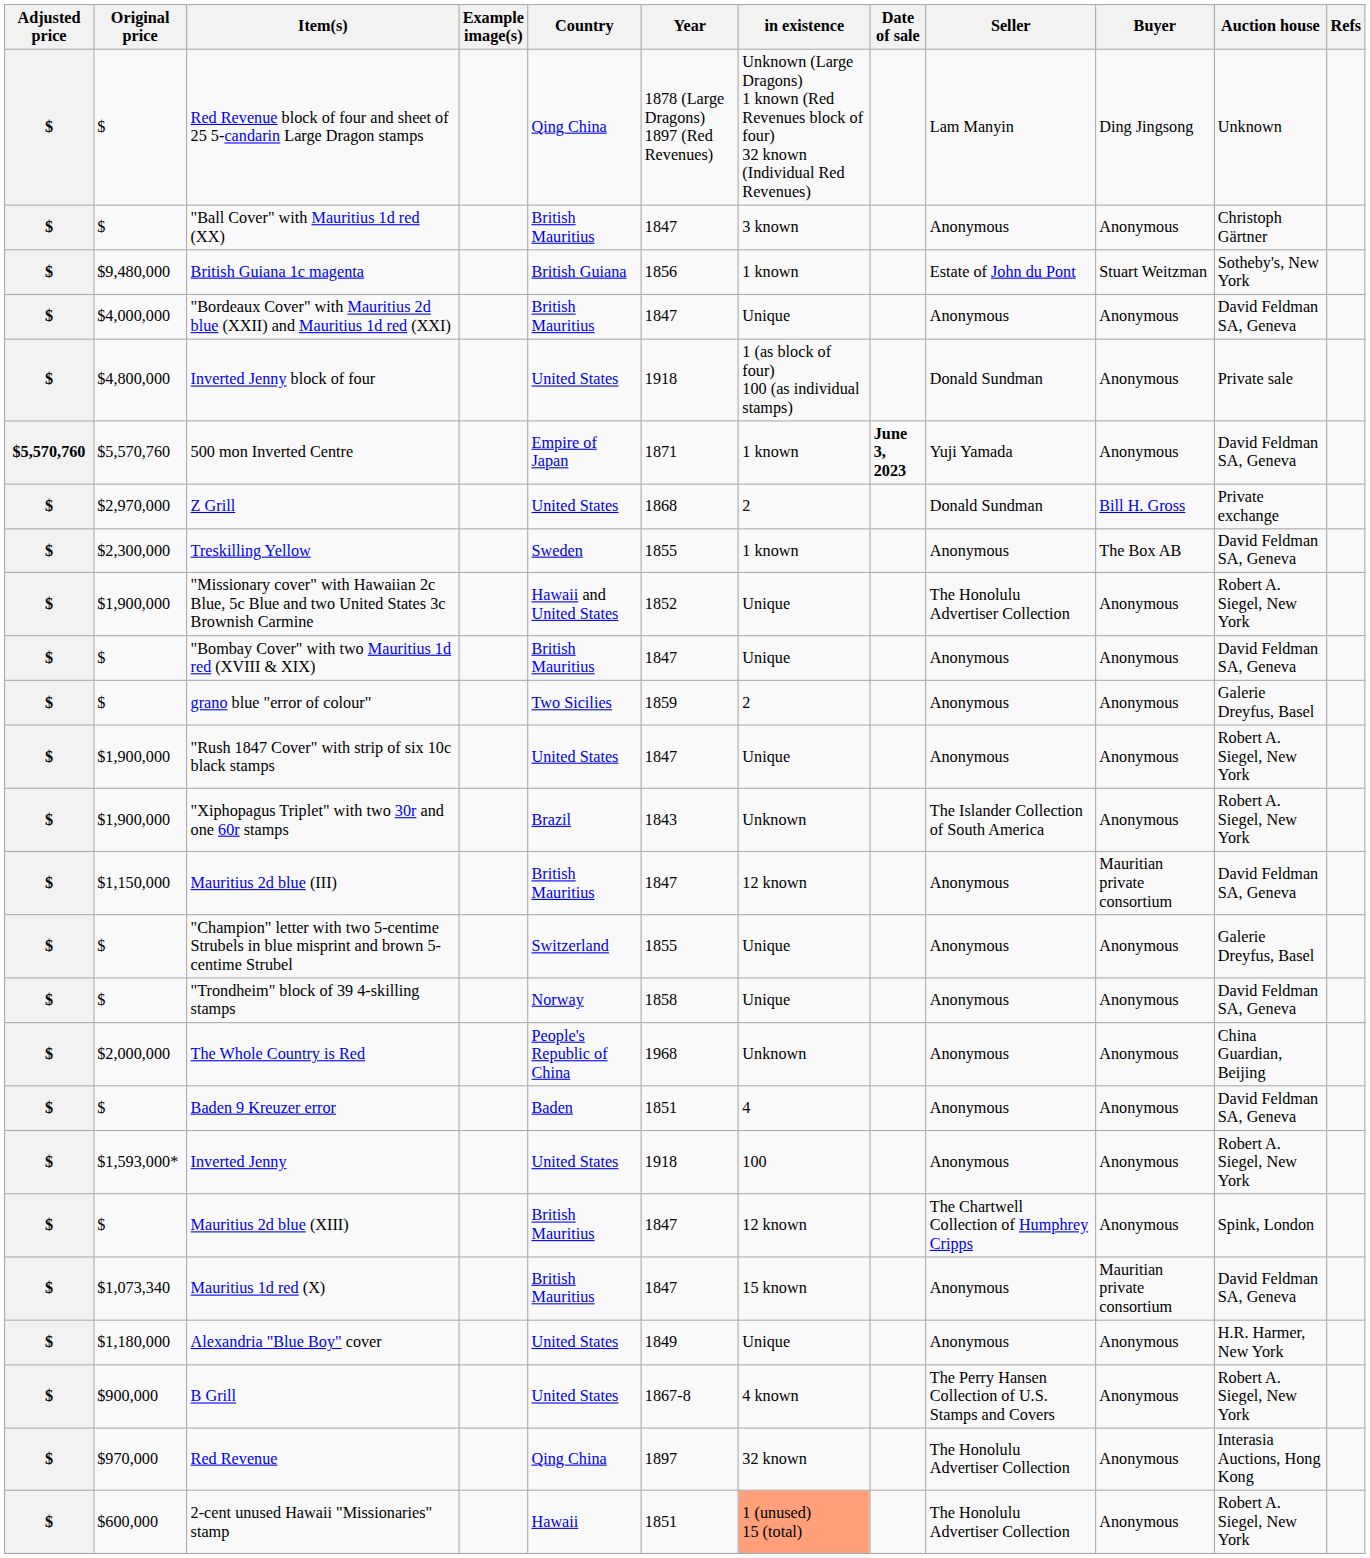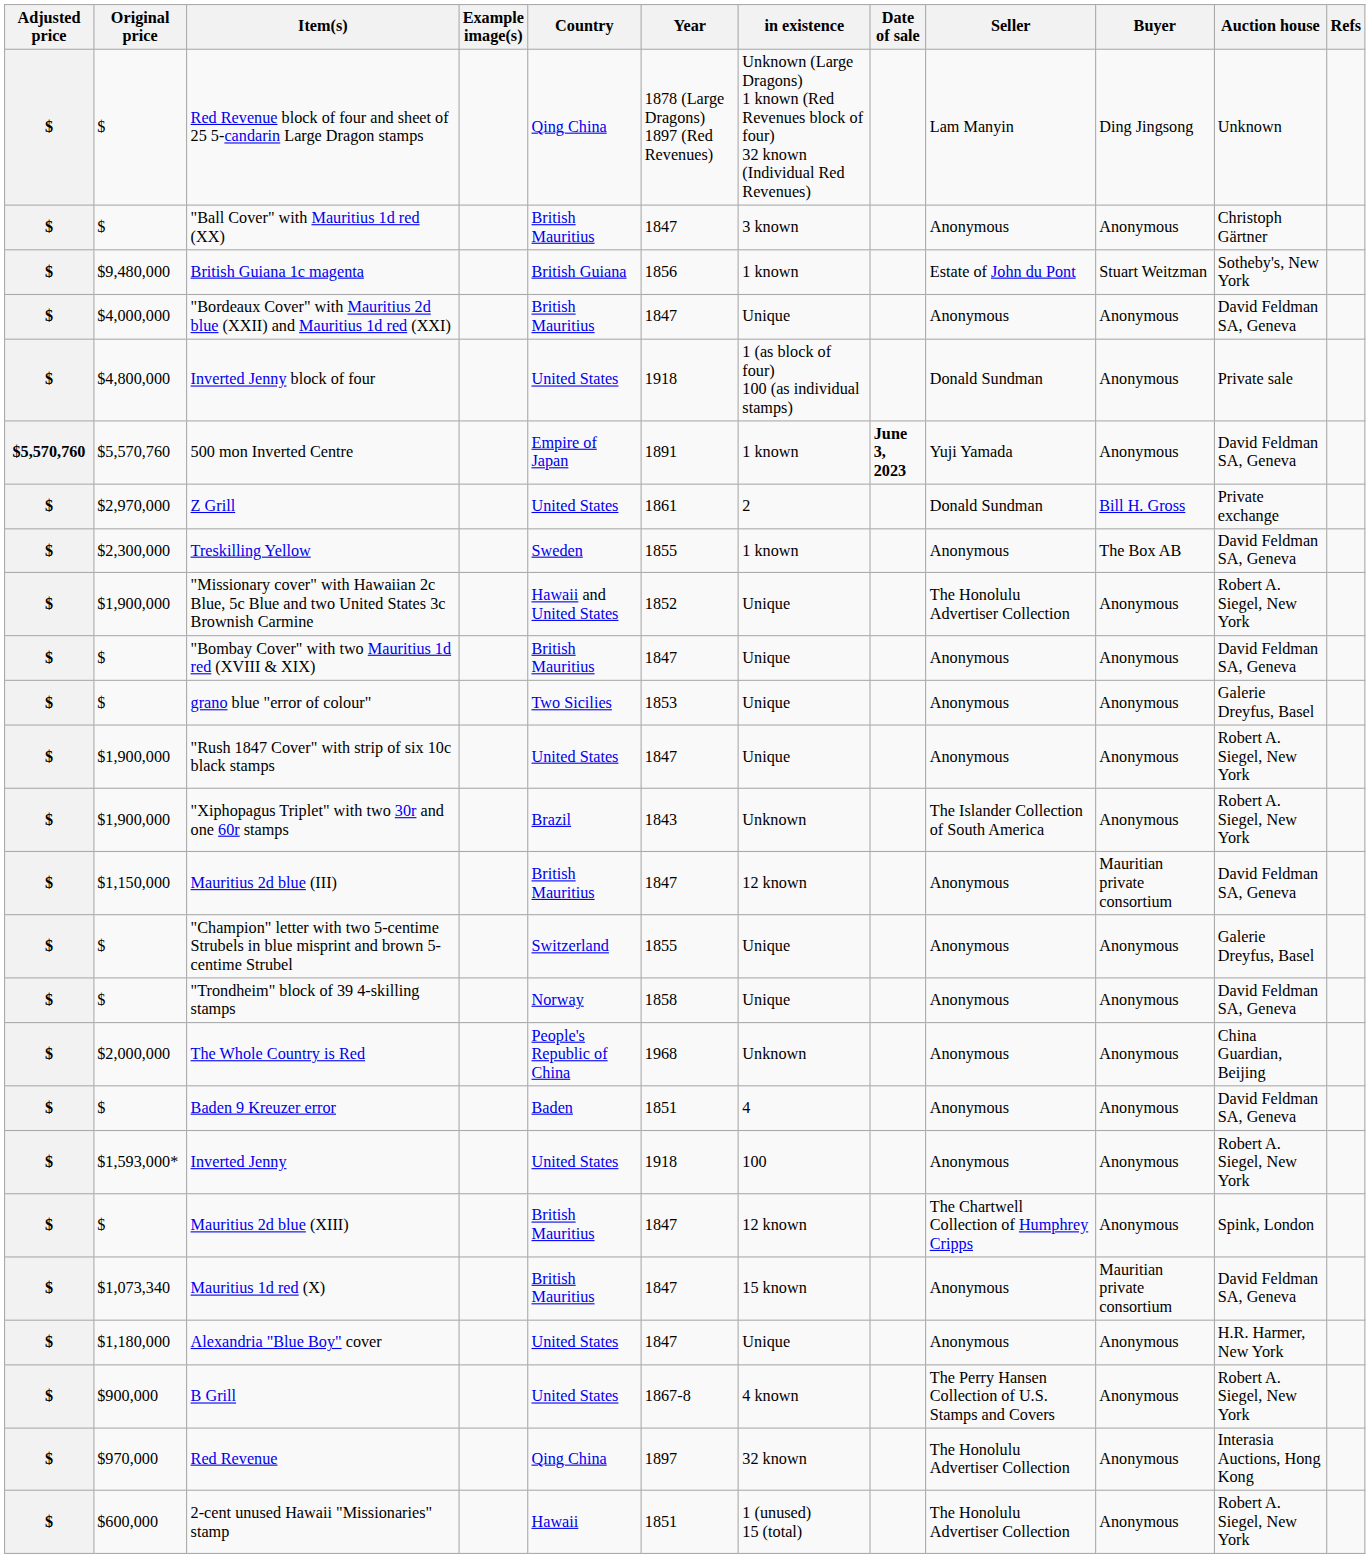500 mon Inverted Centre | Year: 1871 -> 1891
Z Grill | Year: 1868 -> 1861
grano blue "error of colour" | Year: 1859 -> 1853
grano blue "error of colour" | in existence: 2 -> Unique
Alexandria "Blue Boy" cover | Year: 1849 -> 1847
2-cent unused Hawaii "Missionaries" stamp | in existence: lightsalmon background -> no background
